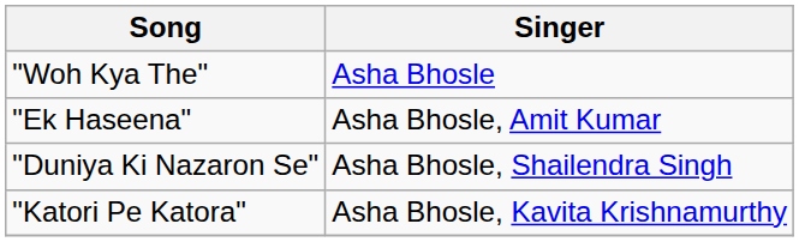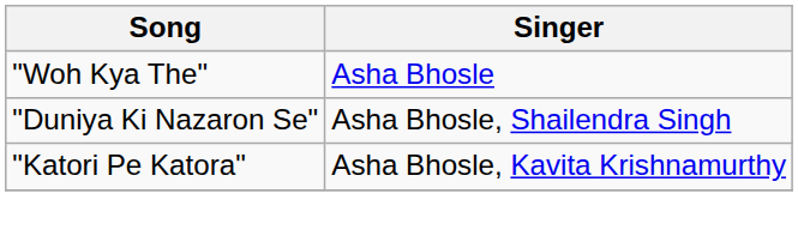- row: "Ek Haseena" | Asha Bhosle, Amit Kumar
